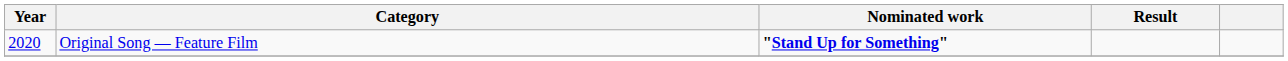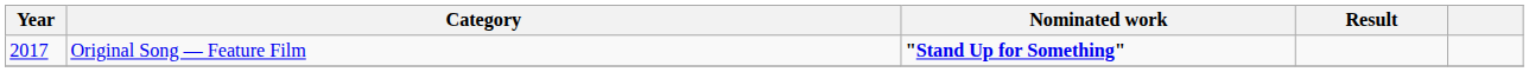Original Song — Feature Film | Year: 2020 -> 2017
